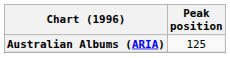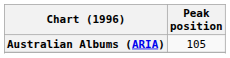Australian Albums (ARIA) | Peak position: 125 -> 105
